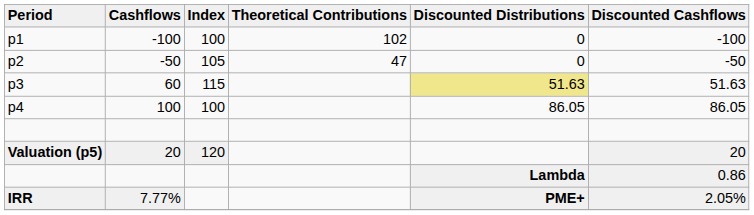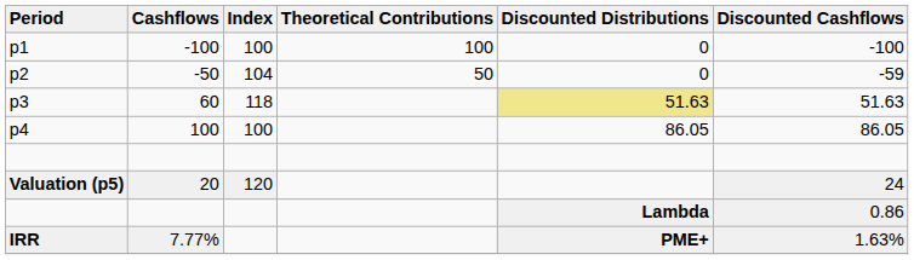p1 | Theoretical Contributions: 102 -> 100
p2 | Index: 105 -> 104
p2 | Theoretical Contributions: 47 -> 50
p2 | Discounted Cashflows: -50 -> -59
p3 | Index: 115 -> 118
Valuation (p5) | Discounted Cashflows: 20 -> 24
IRR | Discounted Cashflows: 2.05% -> 1.63%
